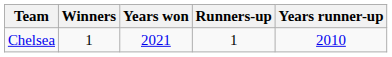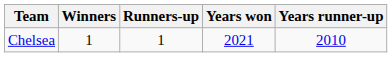columns swapped: Runners-up <-> Years won
